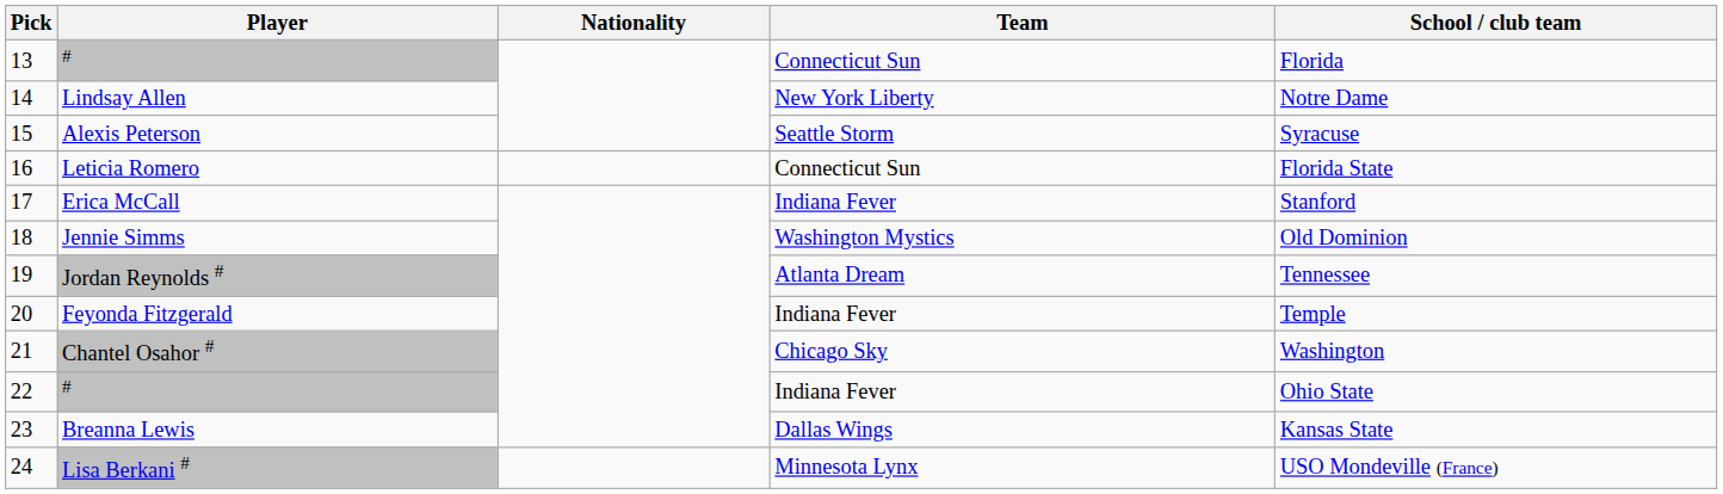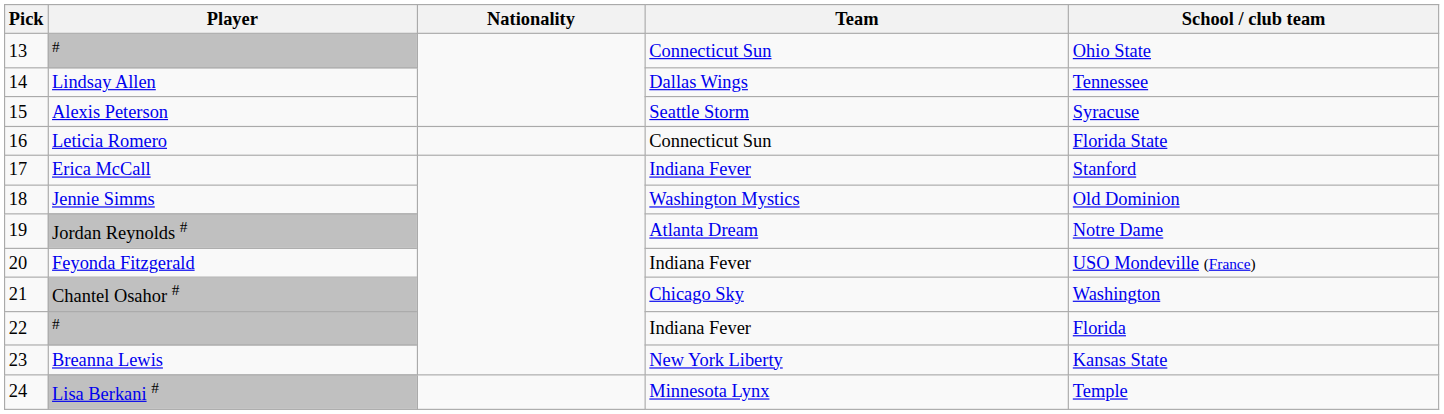13 / # | School / club team: Florida -> Ohio State
Lindsay Allen | Team: New York Liberty -> Dallas Wings
Lindsay Allen | School / club team: Notre Dame -> Tennessee
Jordan Reynolds # | School / club team: Tennessee -> Notre Dame
Feyonda Fitzgerald | School / club team: Temple -> USO Mondeville (France)
22 / # | School / club team: Ohio State -> Florida
Breanna Lewis | Team: Dallas Wings -> New York Liberty
Lisa Berkani # | School / club team: USO Mondeville (France) -> Temple
